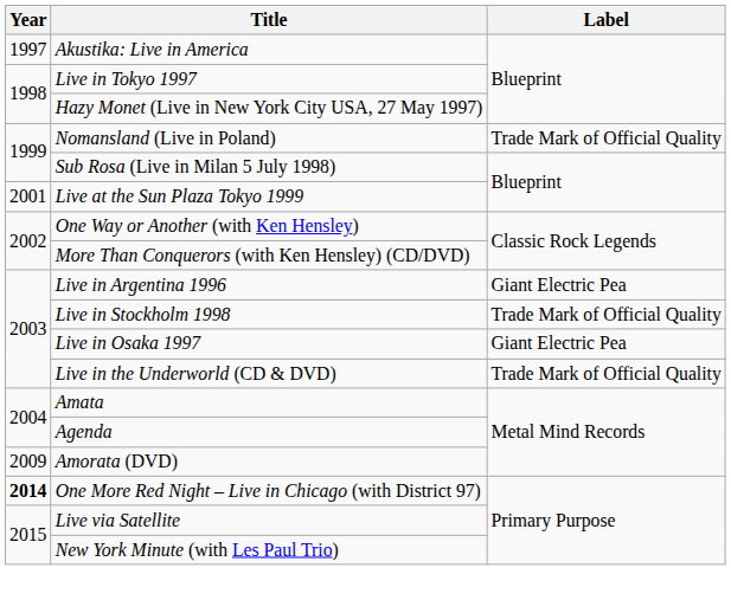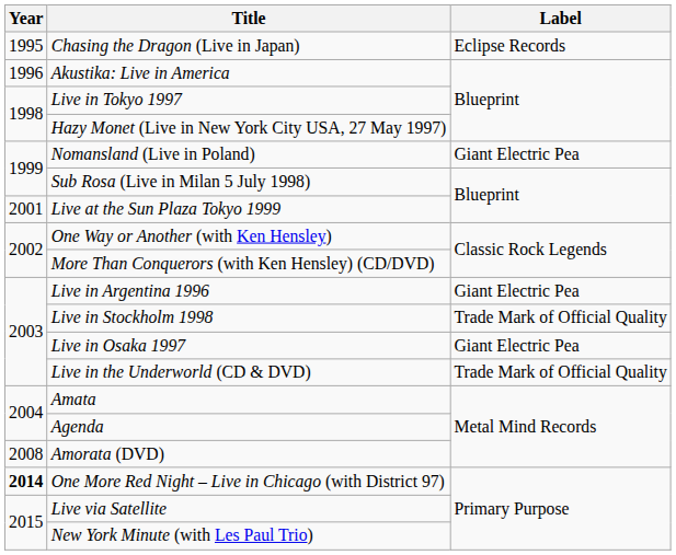+ row: 1995 | Chasing the Dragon (Live in Japan) | Eclipse Records
Akustika: Live in America | Year: 1997 -> 1996
Nomansland (Live in Poland) | Label: Trade Mark of Official Quality -> Giant Electric Pea
Amorata (DVD) | Year: 2009 -> 2008
